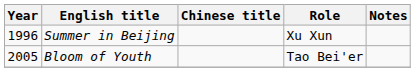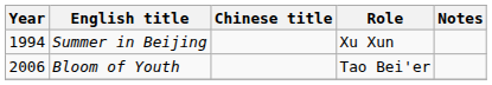Summer in Beijing | Year: 1996 -> 1994
Bloom of Youth | Year: 2005 -> 2006
